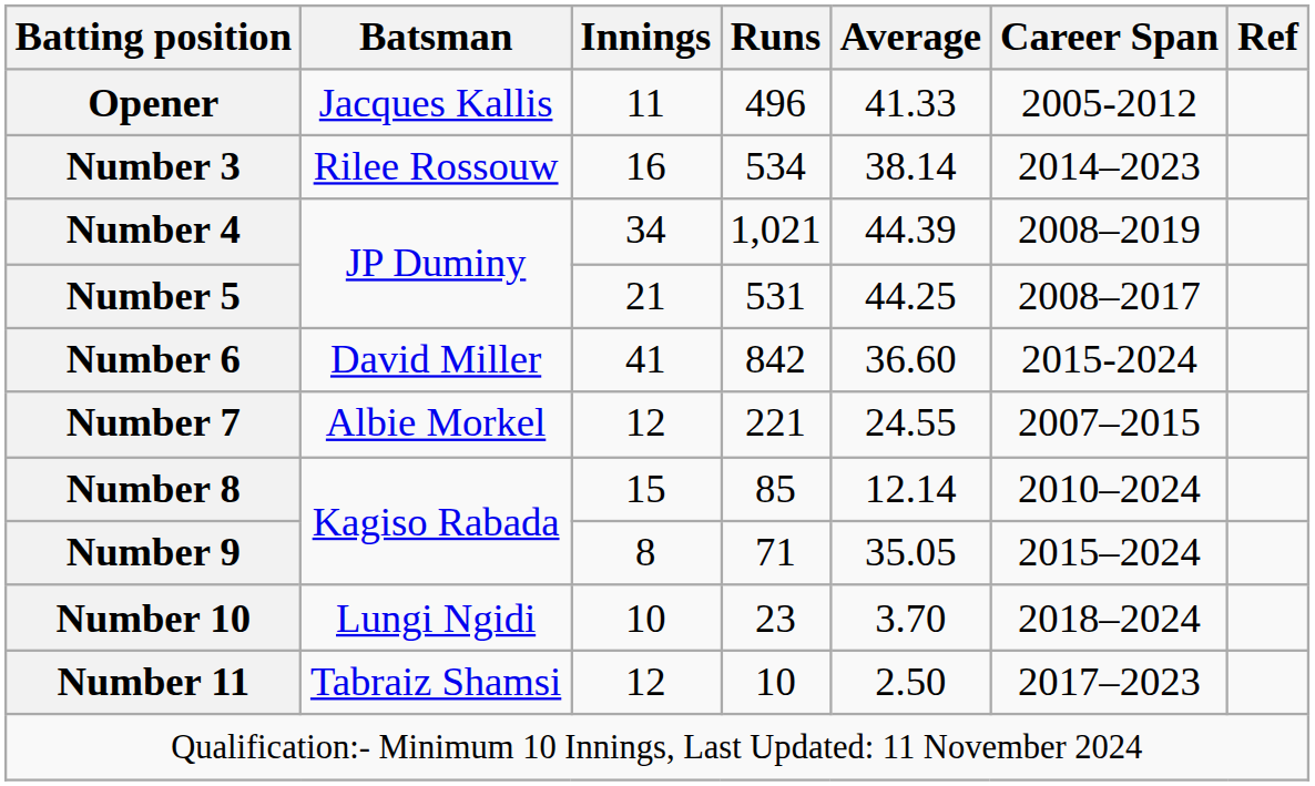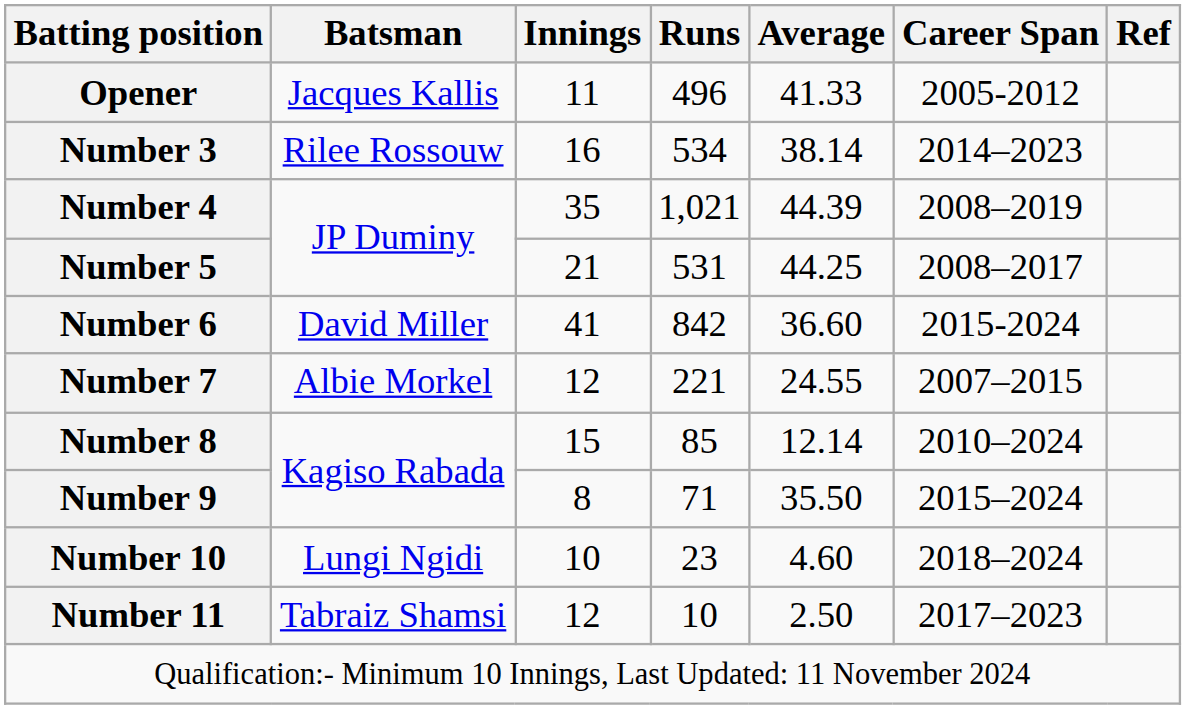Number 4 | Innings: 34 -> 35
Number 9 | Average: 35.05 -> 35.50
Number 10 | Average: 3.70 -> 4.60
